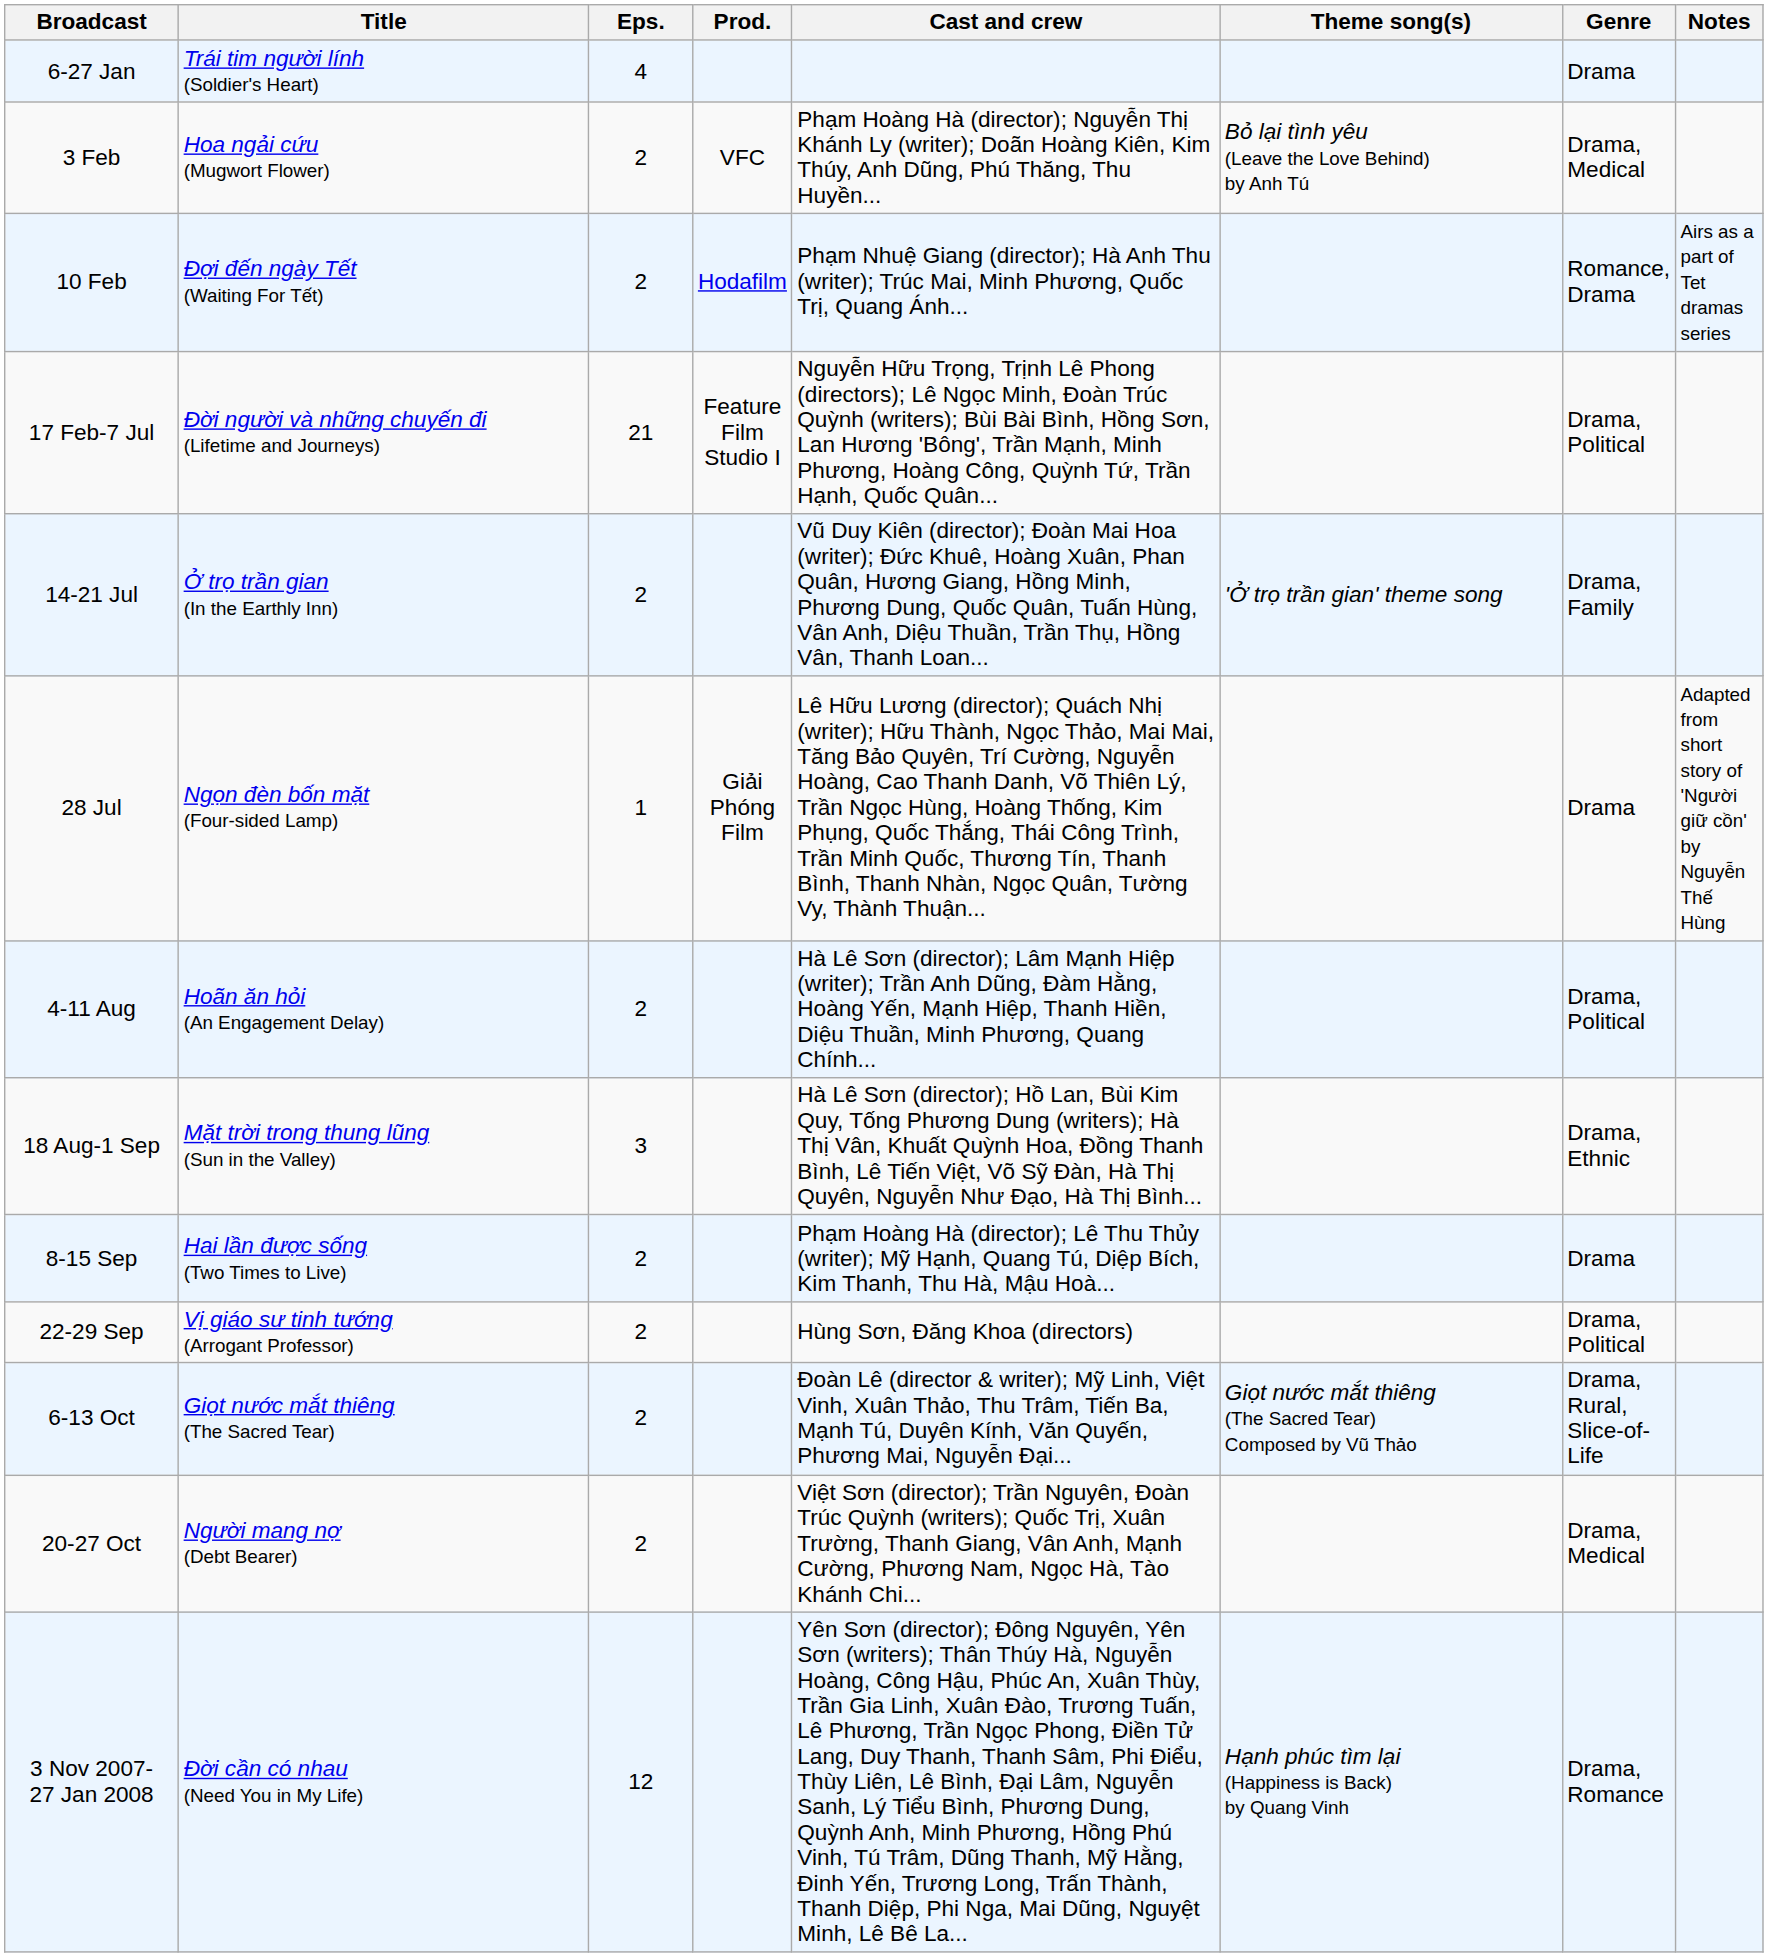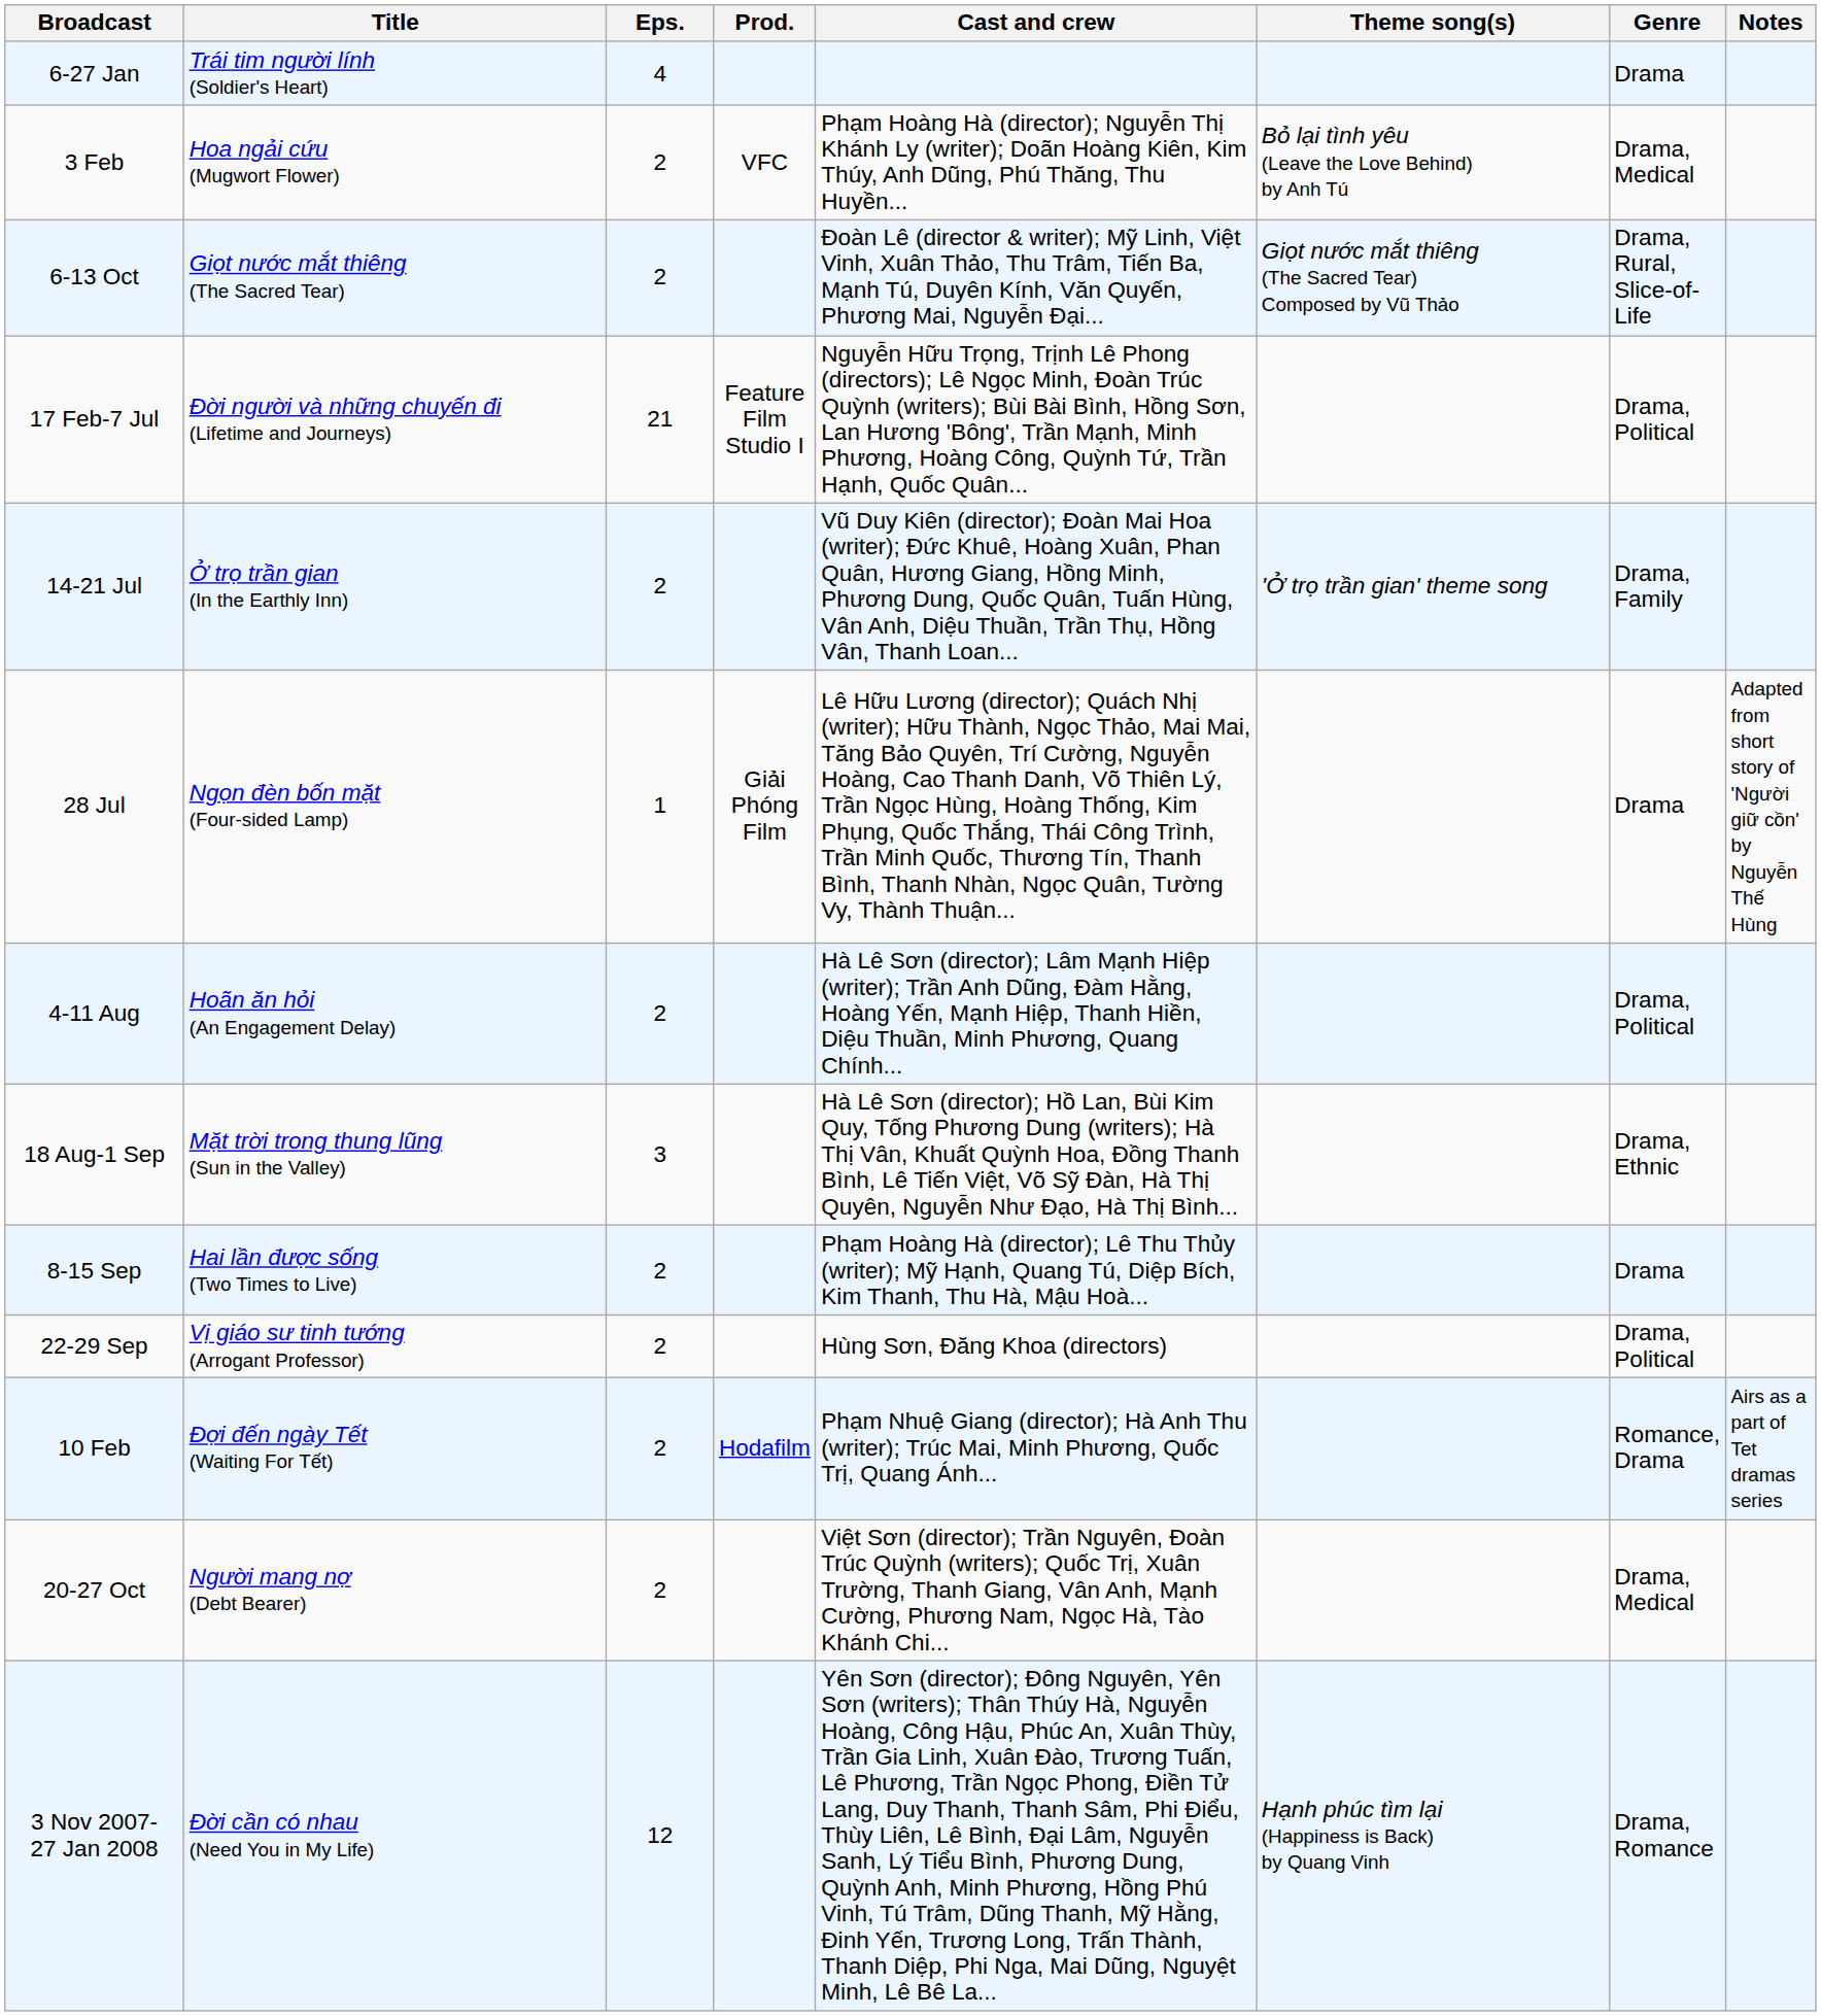rows swapped: 10 Feb <-> 6-13 Oct
